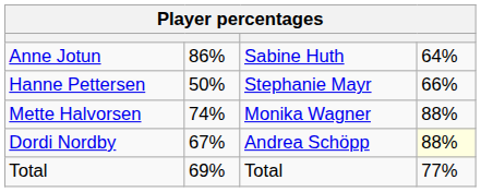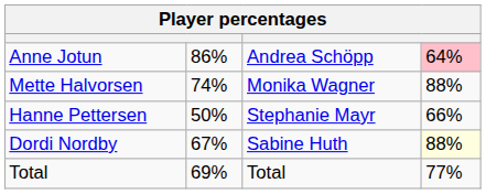Anne Jotun | column 3: Sabine Huth -> Andrea Schöpp
Anne Jotun | column 4: no background -> pink background
rows swapped: Mette Halvorsen <-> Hanne Pettersen
Dordi Nordby | column 3: Andrea Schöpp -> Sabine Huth
